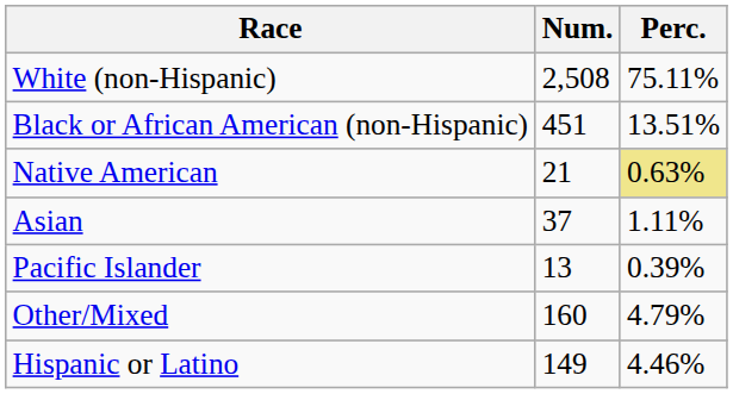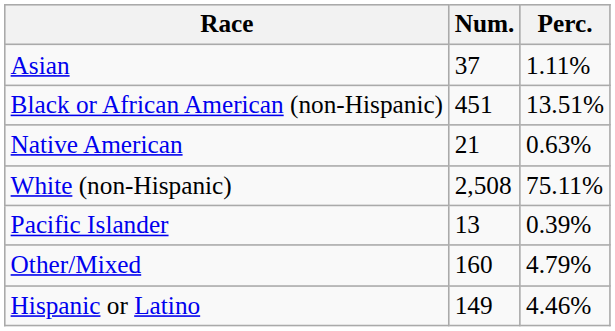rows swapped: White (non-Hispanic) <-> Asian
Native American | Perc.: khaki background -> no background
